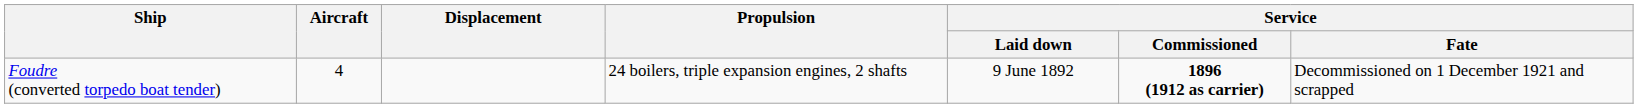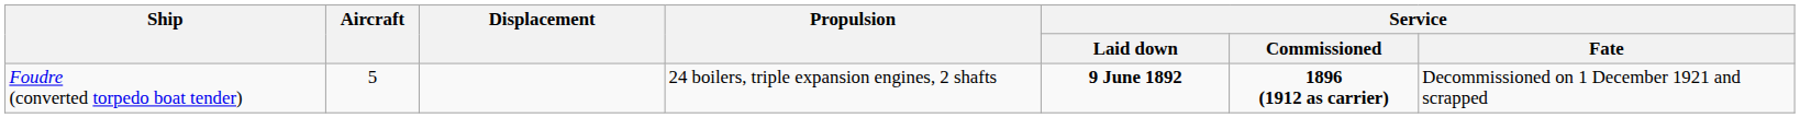Foudre (converted torpedo boat tender) | Aircraft: 4 -> 5
Foudre (converted torpedo boat tender) | Service / Laid down: normal -> bold
